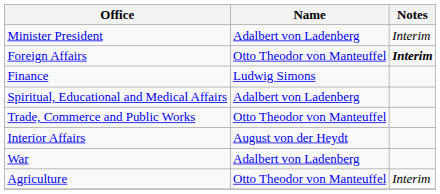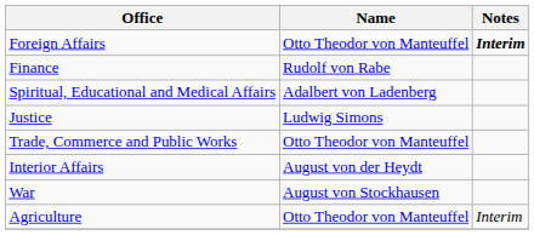- row: Minister President | Adalbert von Ladenberg | Interim
Finance | Name: Ludwig Simons -> Rudolf von Rabe
+ row: Justice | Ludwig Simons
War | Name: Adalbert von Ladenberg -> August von Stockhausen
